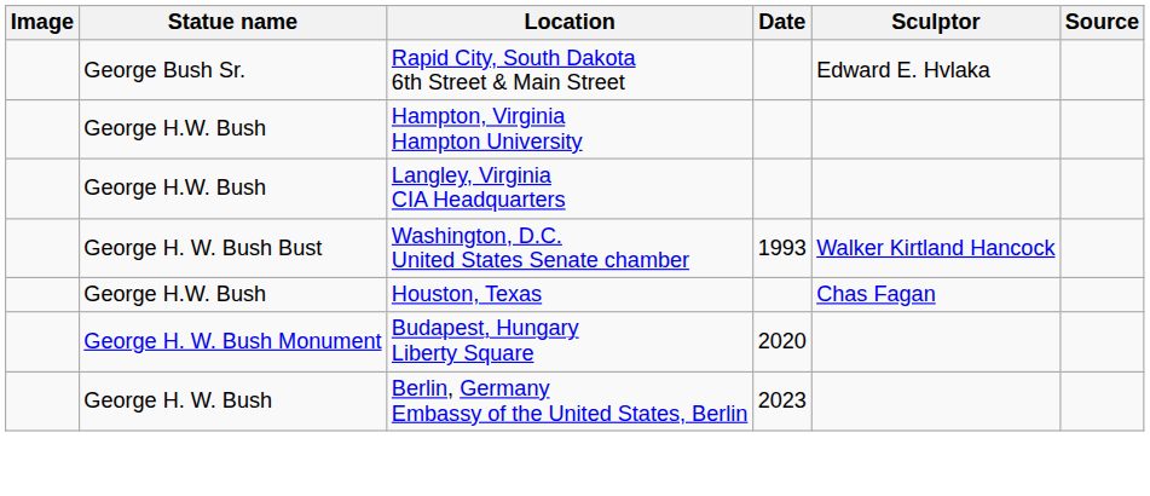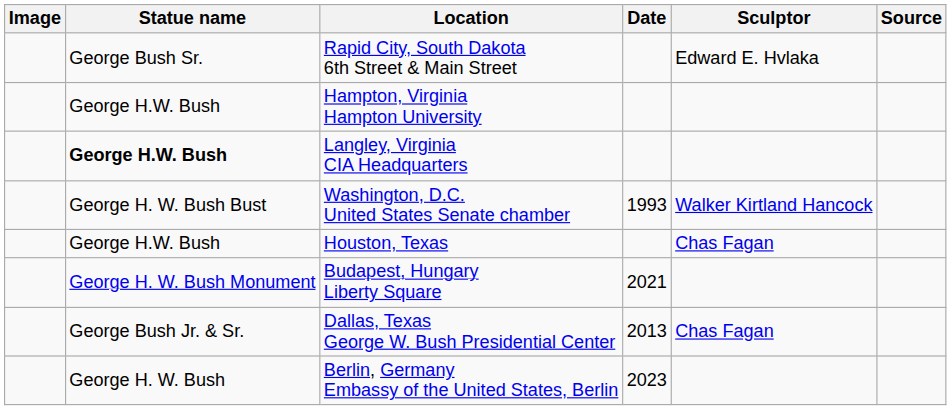Langley, Virginia CIA Headquarters | Statue name: normal -> bold
Budapest, Hungary Liberty Square | Date: 2020 -> 2021
+ row: George Bush Jr. & Sr. | Dallas, Texas George W. Bush Presidential Center | 2013 | Chas Fagan
